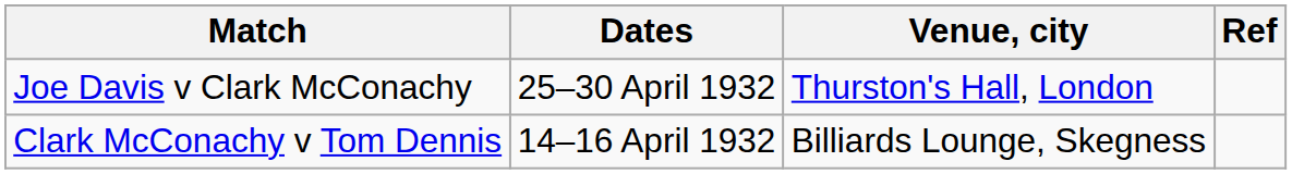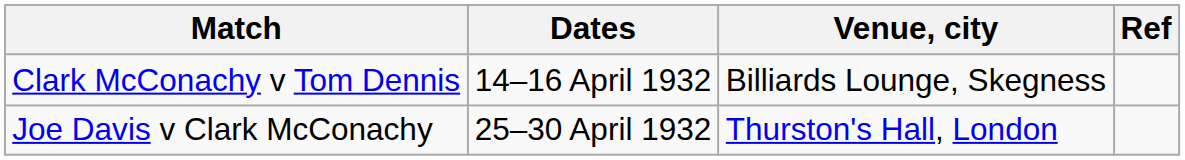rows swapped: Clark McConachy v Tom Dennis <-> Joe Davis v Clark McConachy
